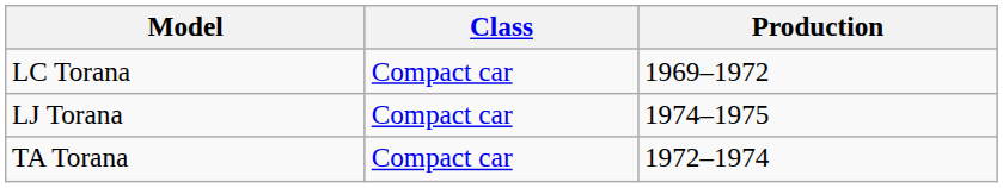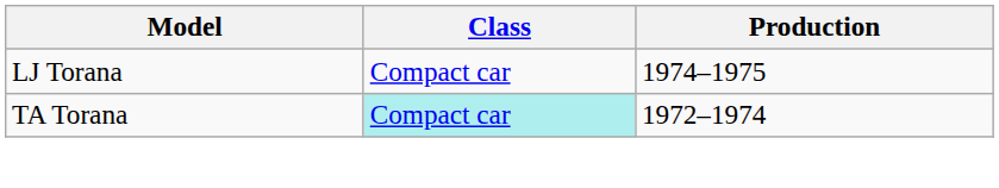- row: LC Torana | Compact car | 1969–1972
TA Torana | Class: no background -> paleturquoise background
